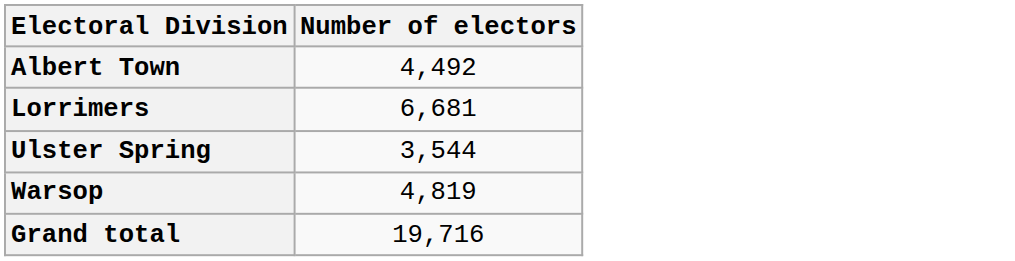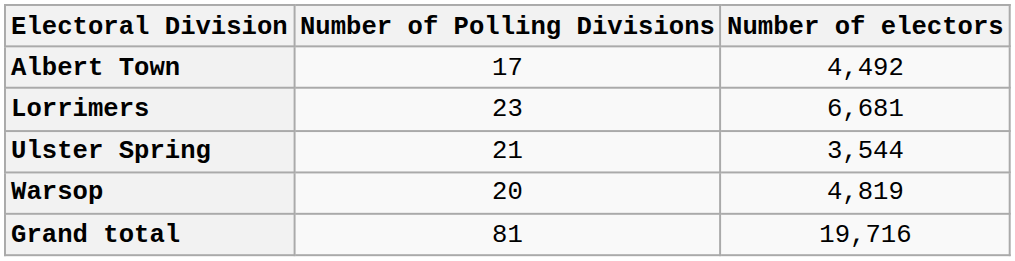+ column: Number of Polling Divisions | 17 | 23 | 21 | 20 | 81
